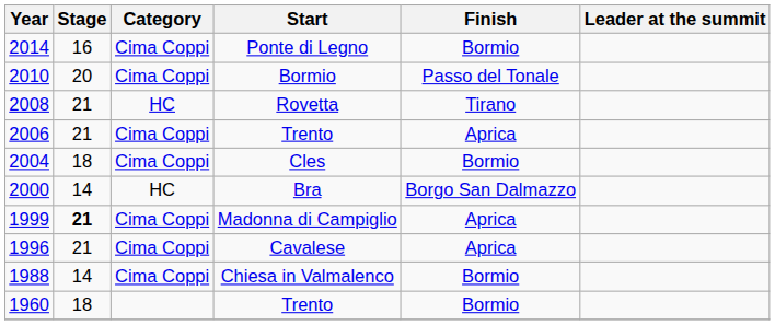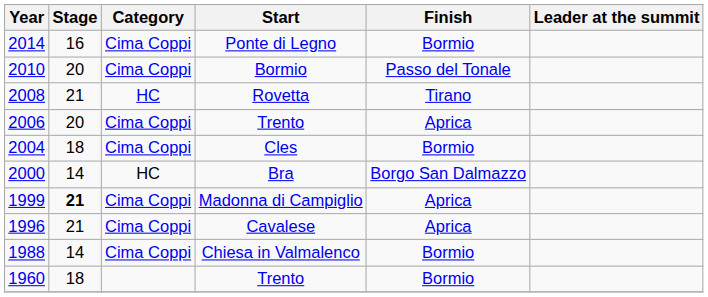2006 / Trento | Stage: 21 -> 20
